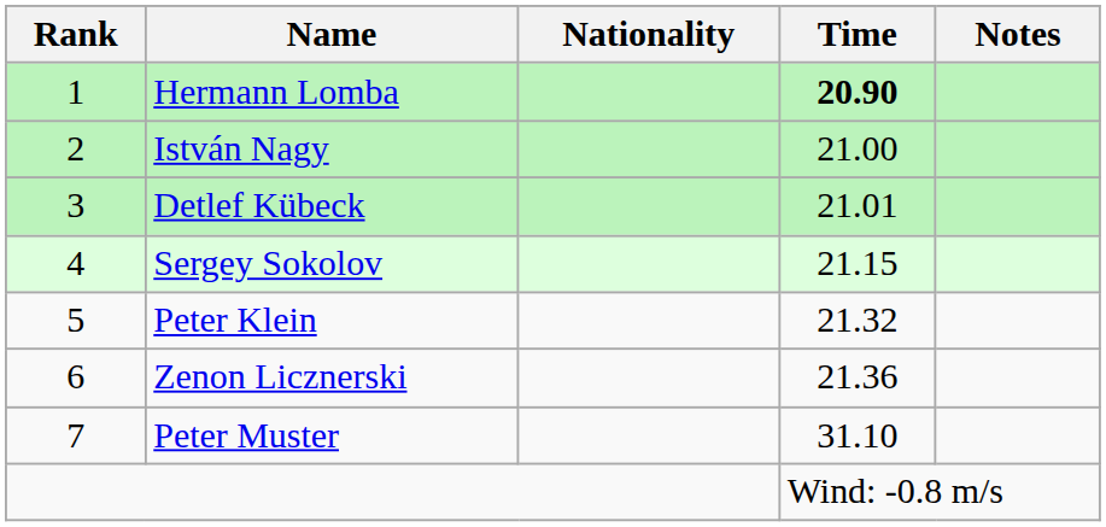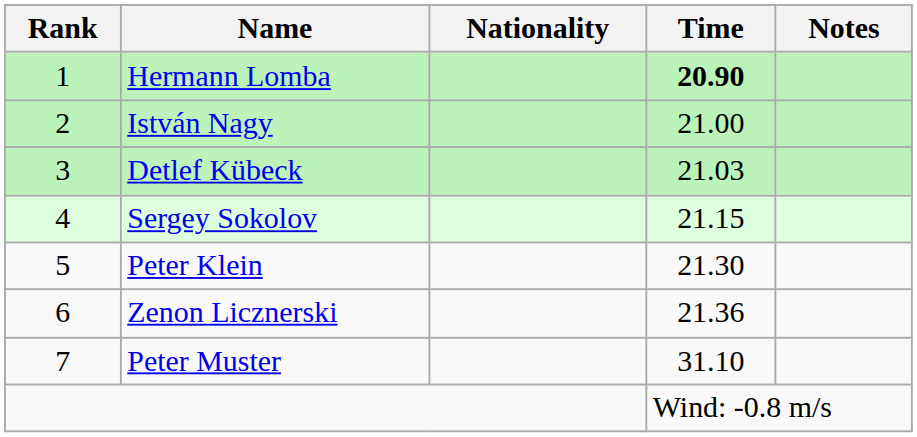Detlef Kübeck | Time: 21.01 -> 21.03
Peter Klein | Time: 21.32 -> 21.30
